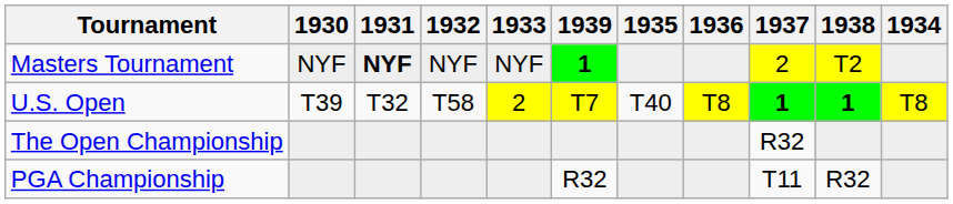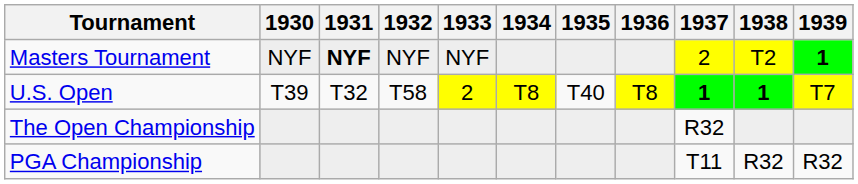columns swapped: 1934 <-> 1939
